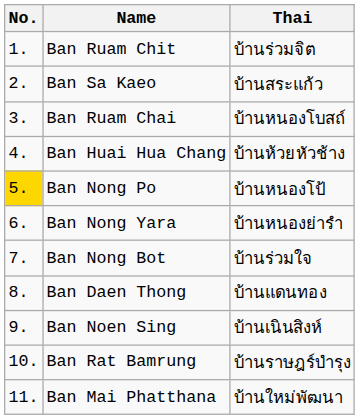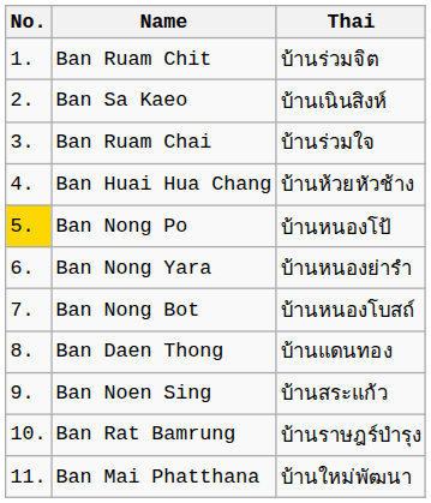Ban Sa Kaeo | Thai: บ้านสระแก้ว -> บ้านเนินสิงห์
Ban Ruam Chai | Thai: บ้านหนองโบสถ์ -> บ้านร่วมใจ
Ban Nong Bot | Thai: บ้านร่วมใจ -> บ้านหนองโบสถ์
Ban Noen Sing | Thai: บ้านเนินสิงห์ -> บ้านสระแก้ว
